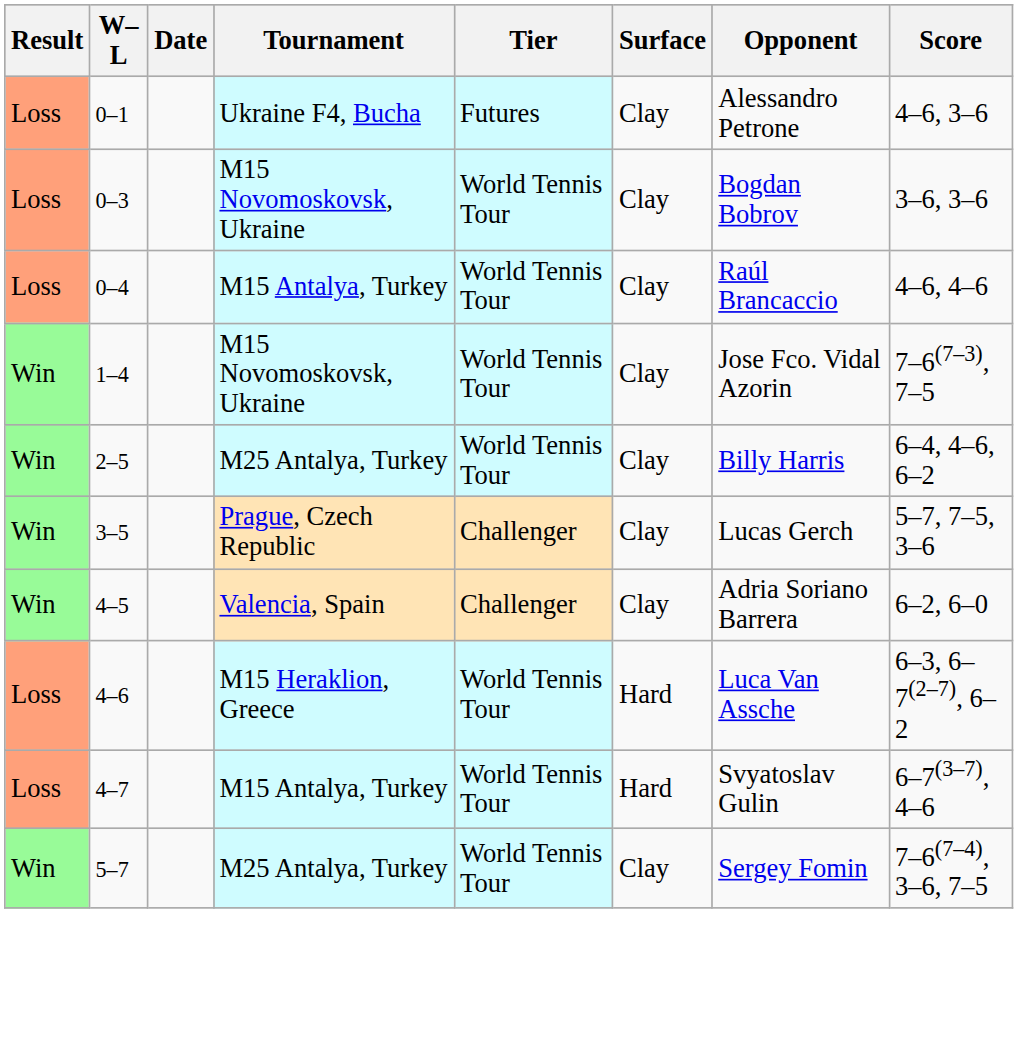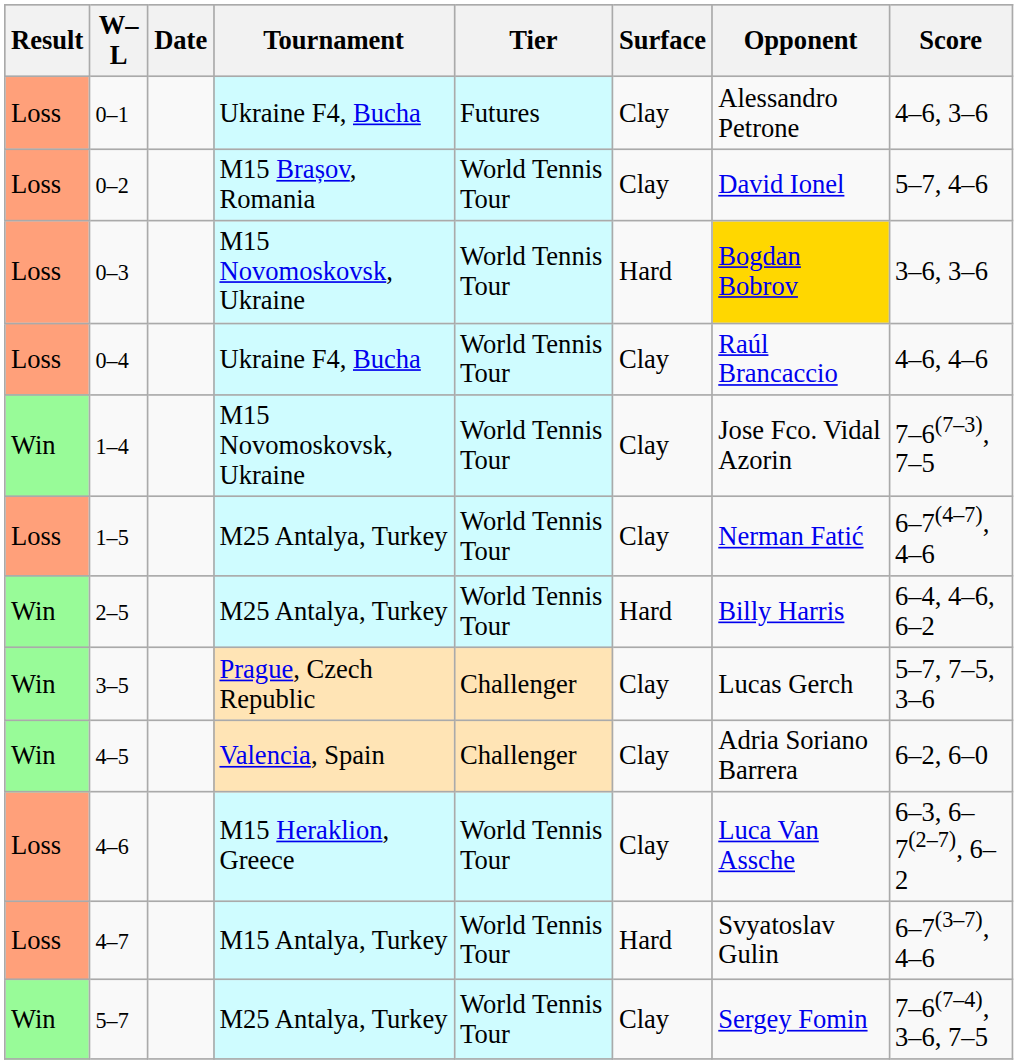+ row: Loss | 0–2 | M15 Brașov, Romania | World Tennis Tour | Clay | David Ionel | 5–7, 4–6
0–3 | Surface: Clay -> Hard
0–3 | Opponent: no background -> gold background
0–4 | Tournament: M15 Antalya, Turkey -> Ukraine F4, Bucha
+ row: Loss | 1–5 | M25 Antalya, Turkey | World Tennis Tour | Clay | Nerman Fatić | 6–7(4–7), 4–6
2–5 | Surface: Clay -> Hard
4–6 | Surface: Hard -> Clay
